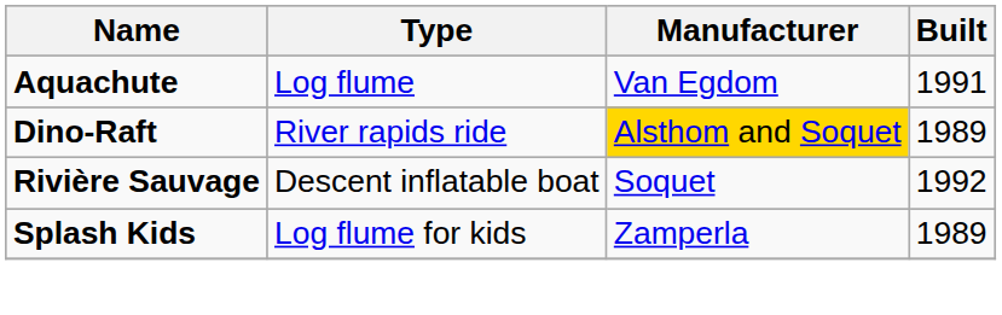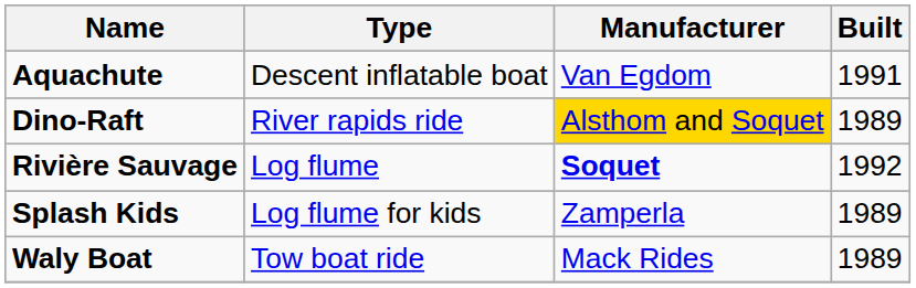Aquachute | Type: Log flume -> Descent inflatable boat
Rivière Sauvage | Type: Descent inflatable boat -> Log flume
Rivière Sauvage | Manufacturer: normal -> bold
+ row: Waly Boat | Tow boat ride | Mack Rides | 1989
